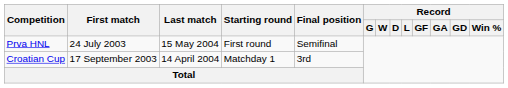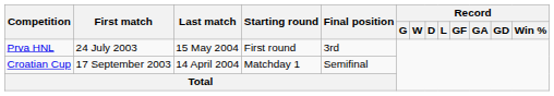Prva HNL | Final position: Semifinal -> 3rd
Croatian Cup | Final position: 3rd -> Semifinal
